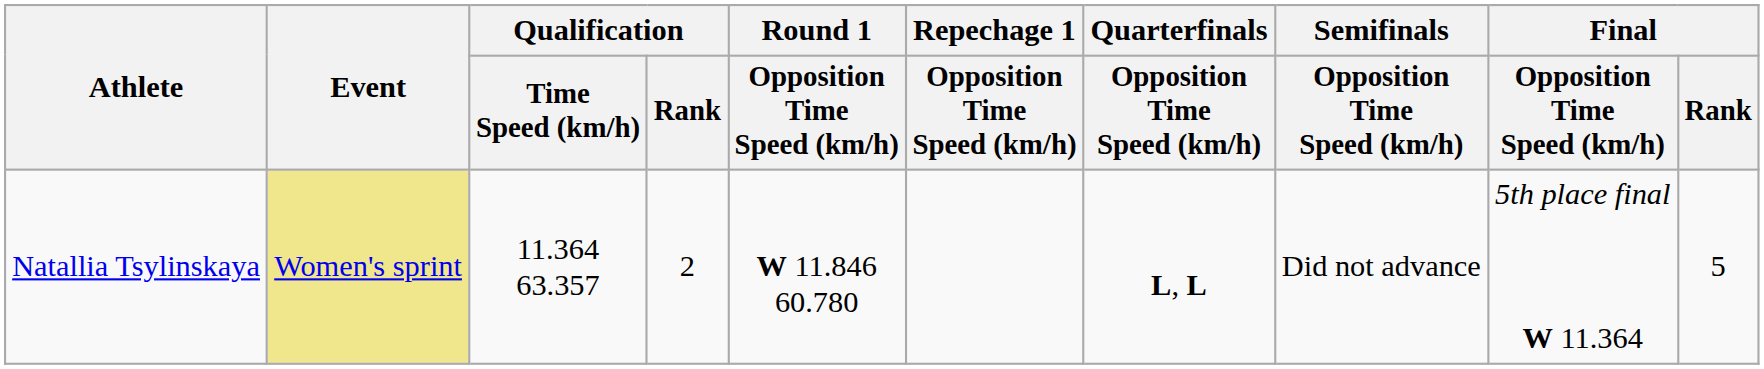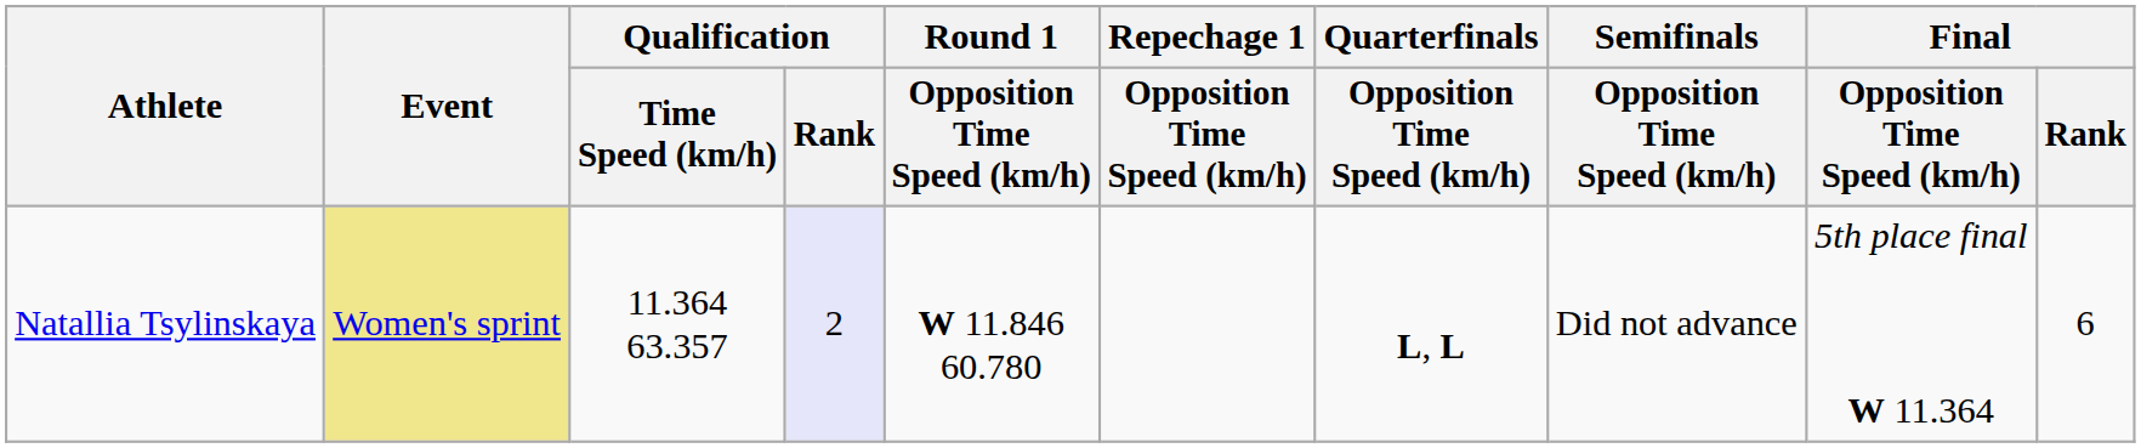Natallia Tsylinskaya | Qualification / Rank: no background -> lavender background
Natallia Tsylinskaya | Final / Rank: 5 -> 6
